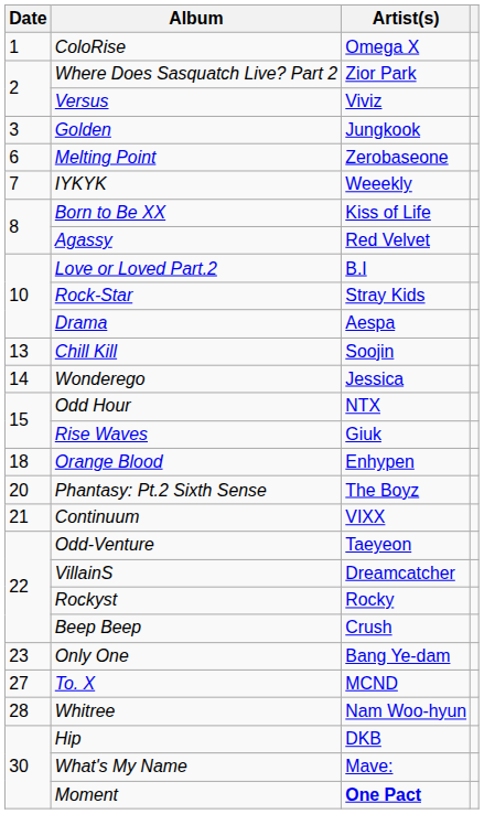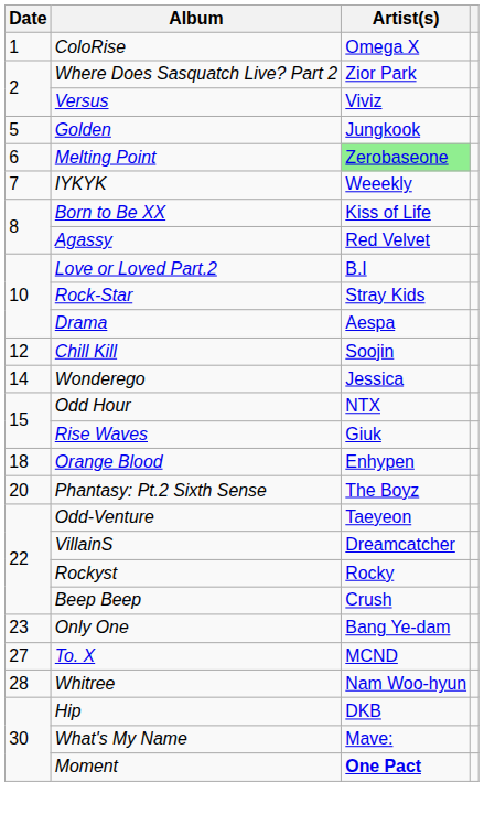Golden | Date: 3 -> 5
Melting Point | Artist(s): no background -> lightgreen background
Chill Kill | Date: 13 -> 12
- row: 21 | Continuum | VIXX
